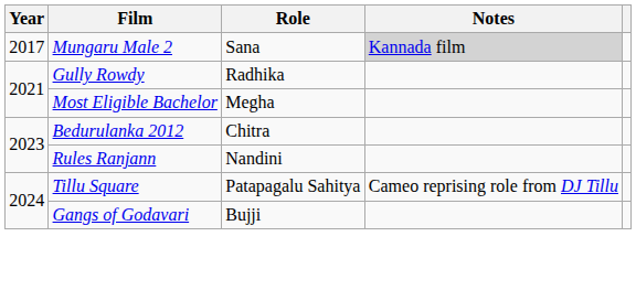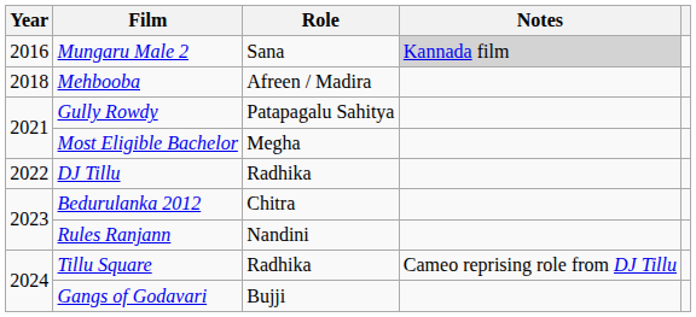Mungaru Male 2 | Year: 2017 -> 2016
+ row: 2018 | Mehbooba | Afreen / Madira
Gully Rowdy | Role: Radhika -> Patapagalu Sahitya
+ row: 2022 | DJ Tillu | Radhika
Tillu Square | Role: Patapagalu Sahitya -> Radhika
